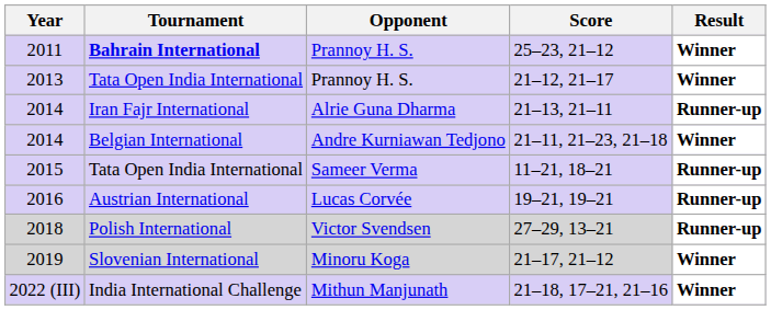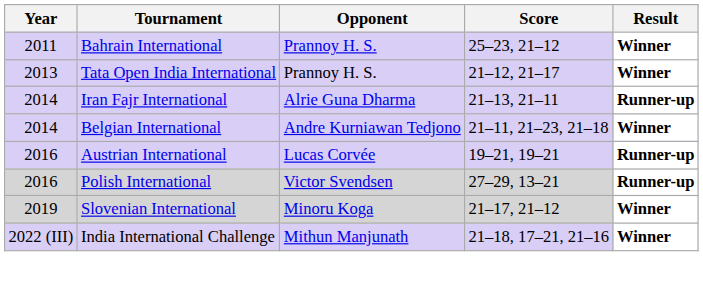25–23, 21–12 | Tournament: bold -> normal
- row: 2015 | Tata Open India International | Sameer Verma | 11–21, 18–21 | Runner-up
27–29, 13–21 | Year: 2018 -> 2016
